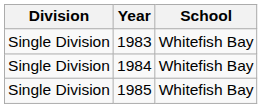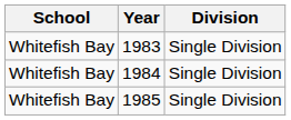columns swapped: School <-> Division
